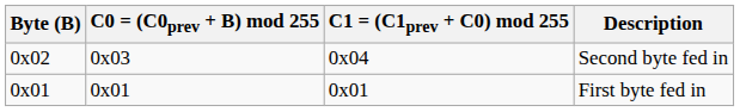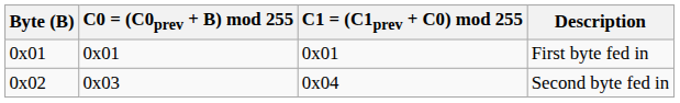rows swapped: First byte fed in <-> Second byte fed in
